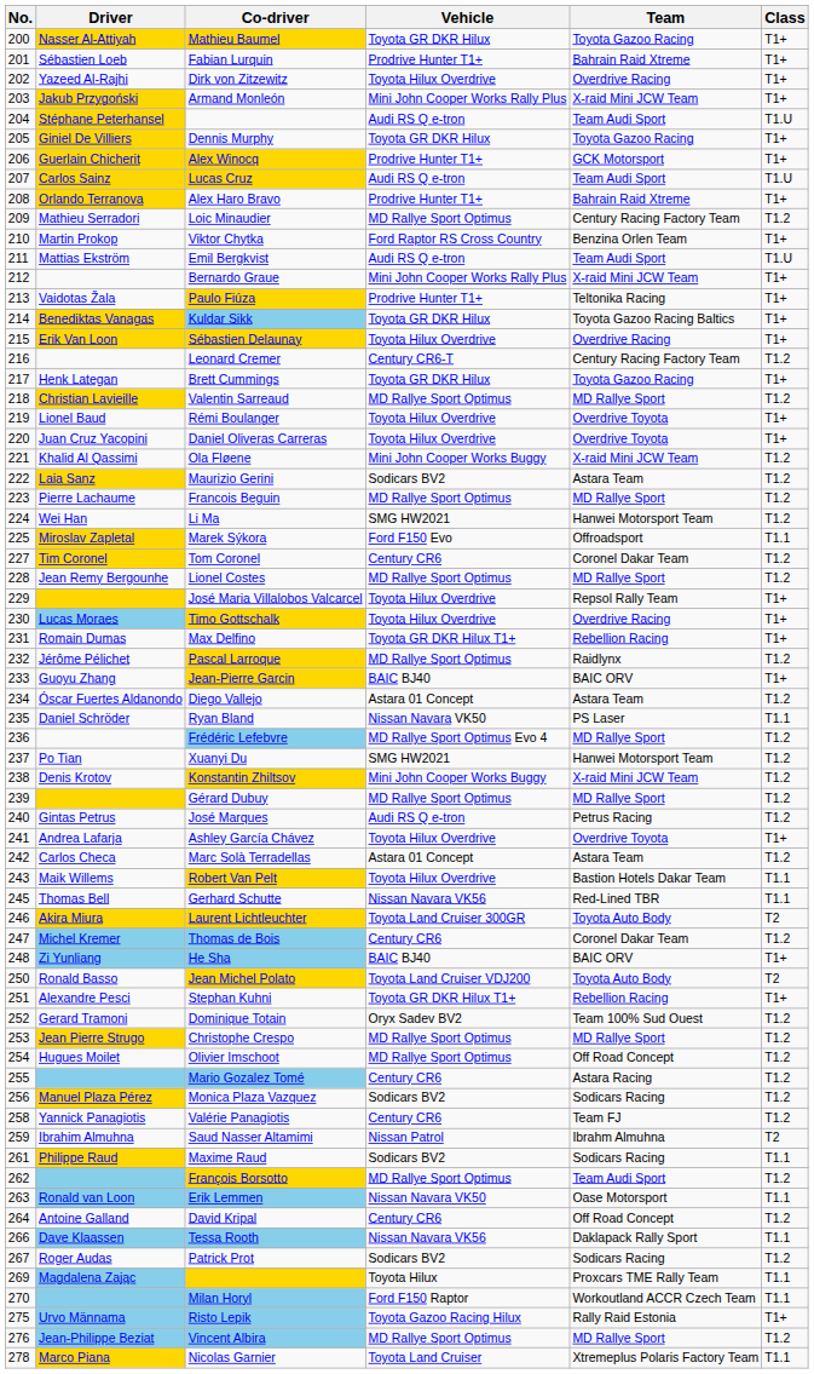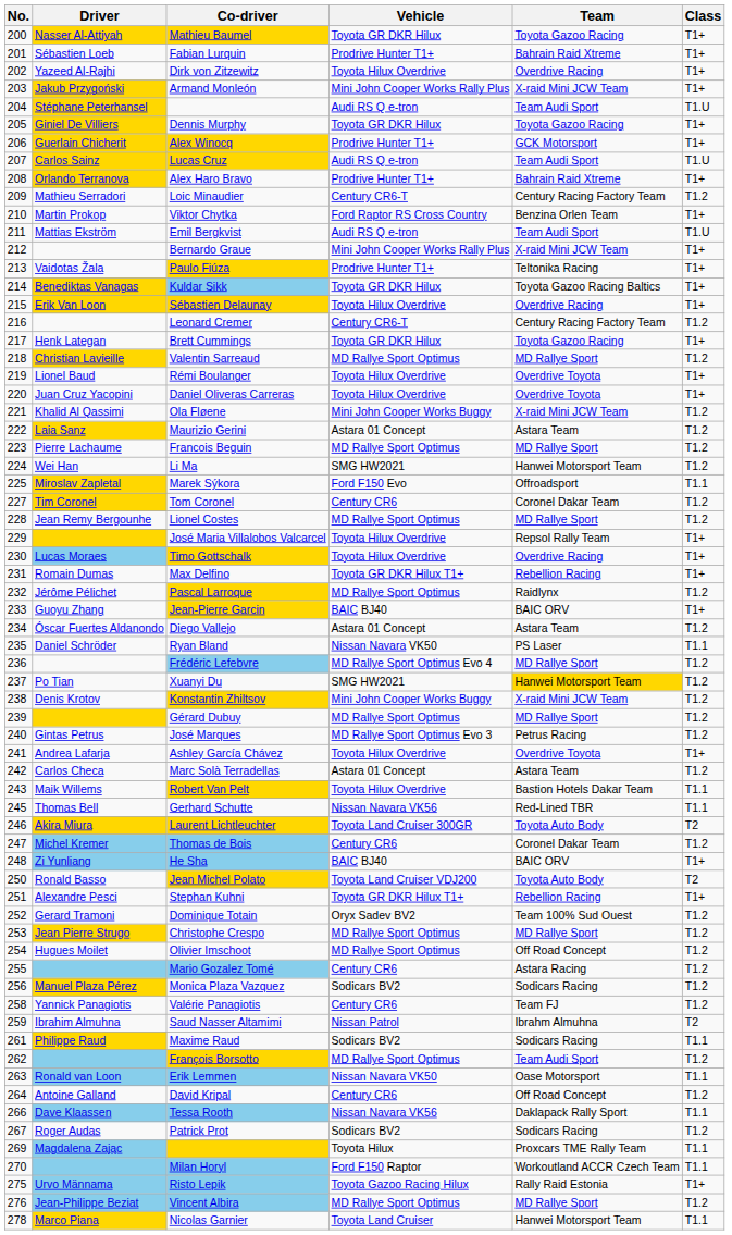Loic Minaudier | Vehicle: MD Rallye Sport Optimus -> Century CR6-T
Maurizio Gerini | Vehicle: Sodicars BV2 -> Astara 01 Concept
Xuanyi Du | Team: no background -> gold background
José Marques | Vehicle: Audi RS Q e-tron -> MD Rallye Sport Optimus Evo 3
Nicolas Garnier | Team: Xtremeplus Polaris Factory Team -> Hanwei Motorsport Team
